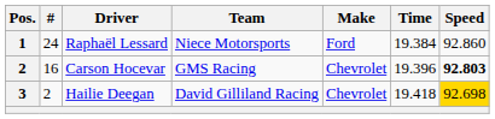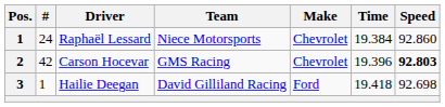Raphaël Lessard | Make: Ford -> Chevrolet
Carson Hocevar | #: 16 -> 42
Hailie Deegan | #: 2 -> 1
Hailie Deegan | Make: Chevrolet -> Ford
Hailie Deegan | Speed: gold background -> no background
